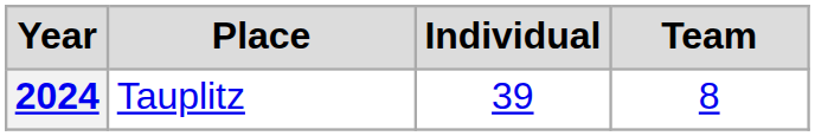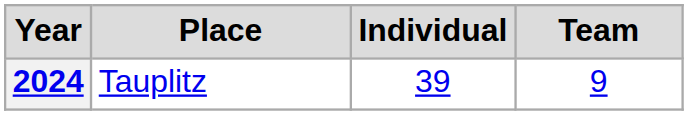2024 | Team: 8 -> 9
